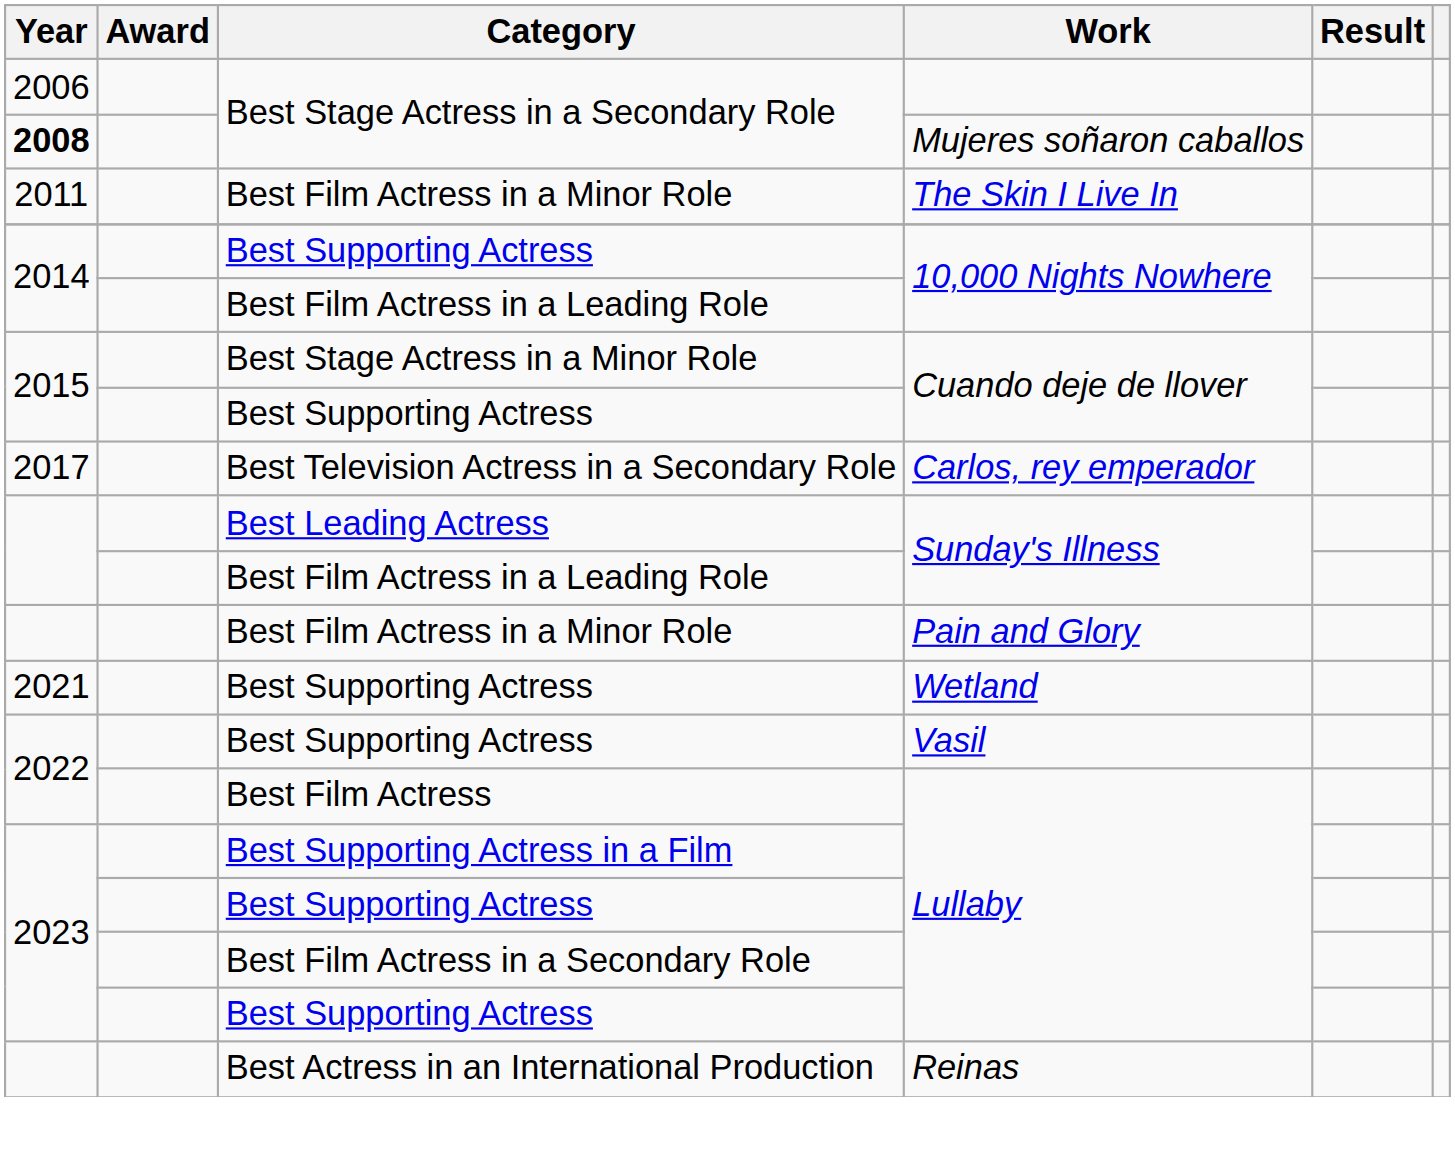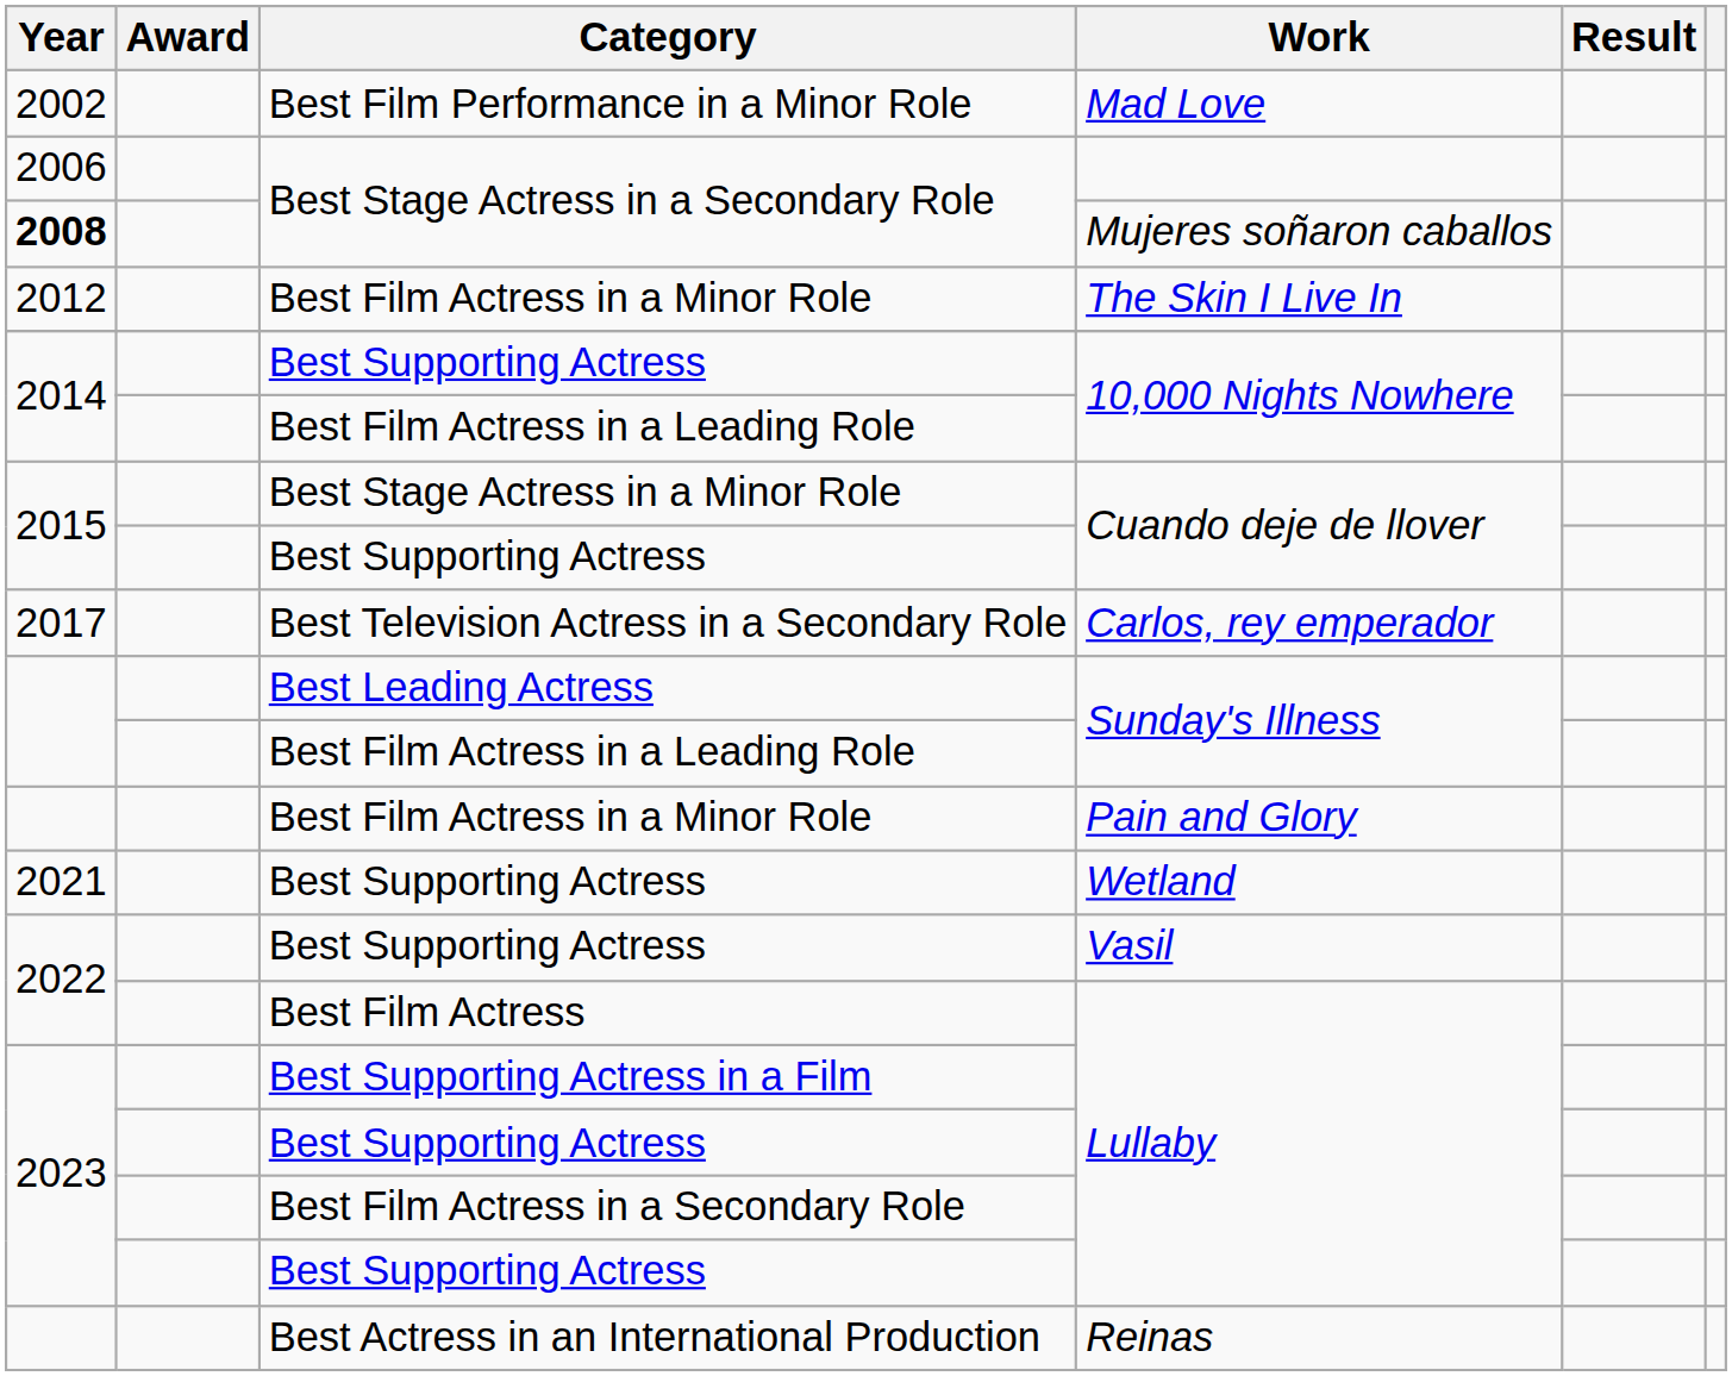+ row: 2002 | Best Film Performance in a Minor Role | Mad Love
The Skin I Live In | Year: 2011 -> 2012
